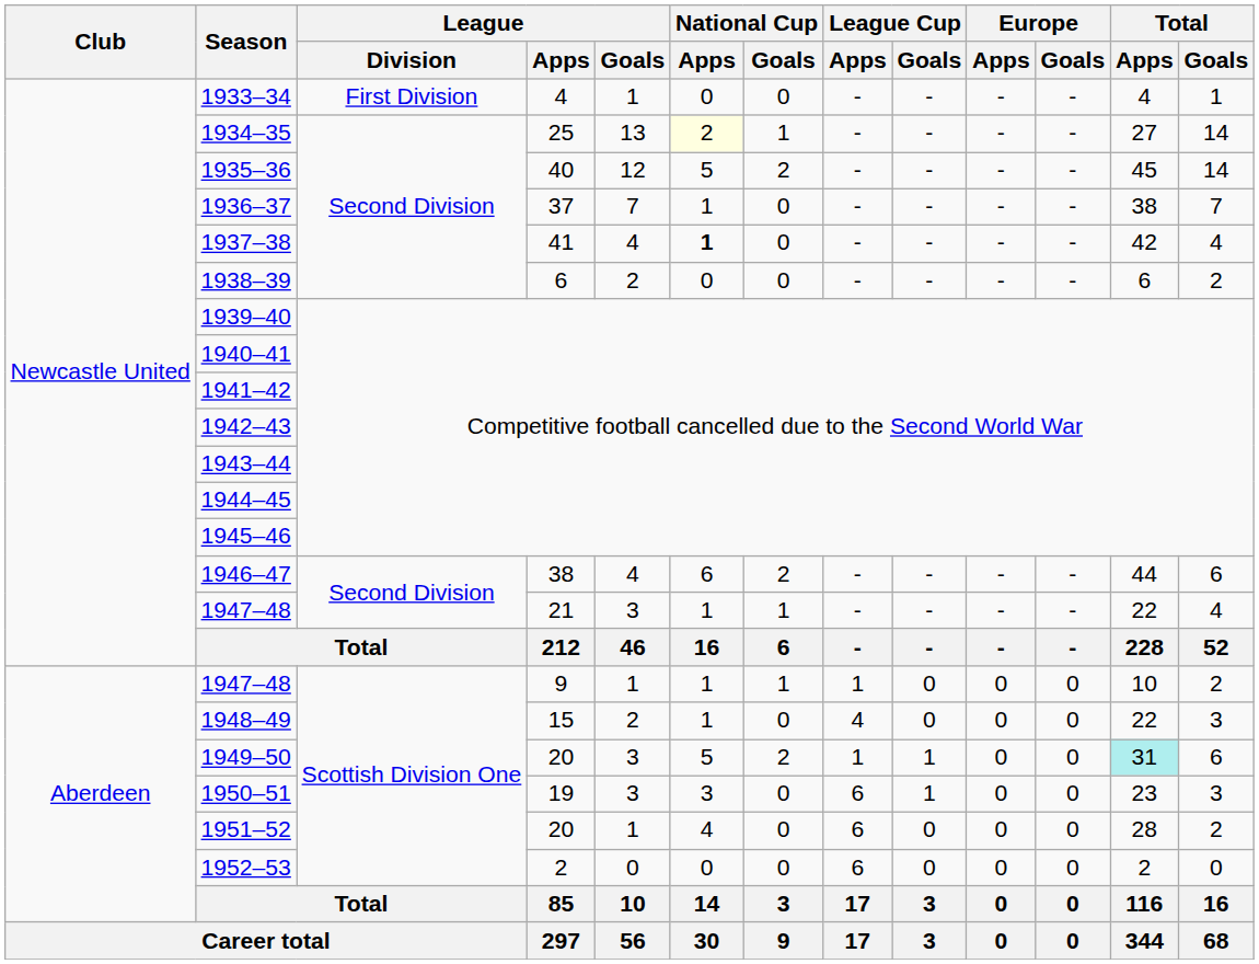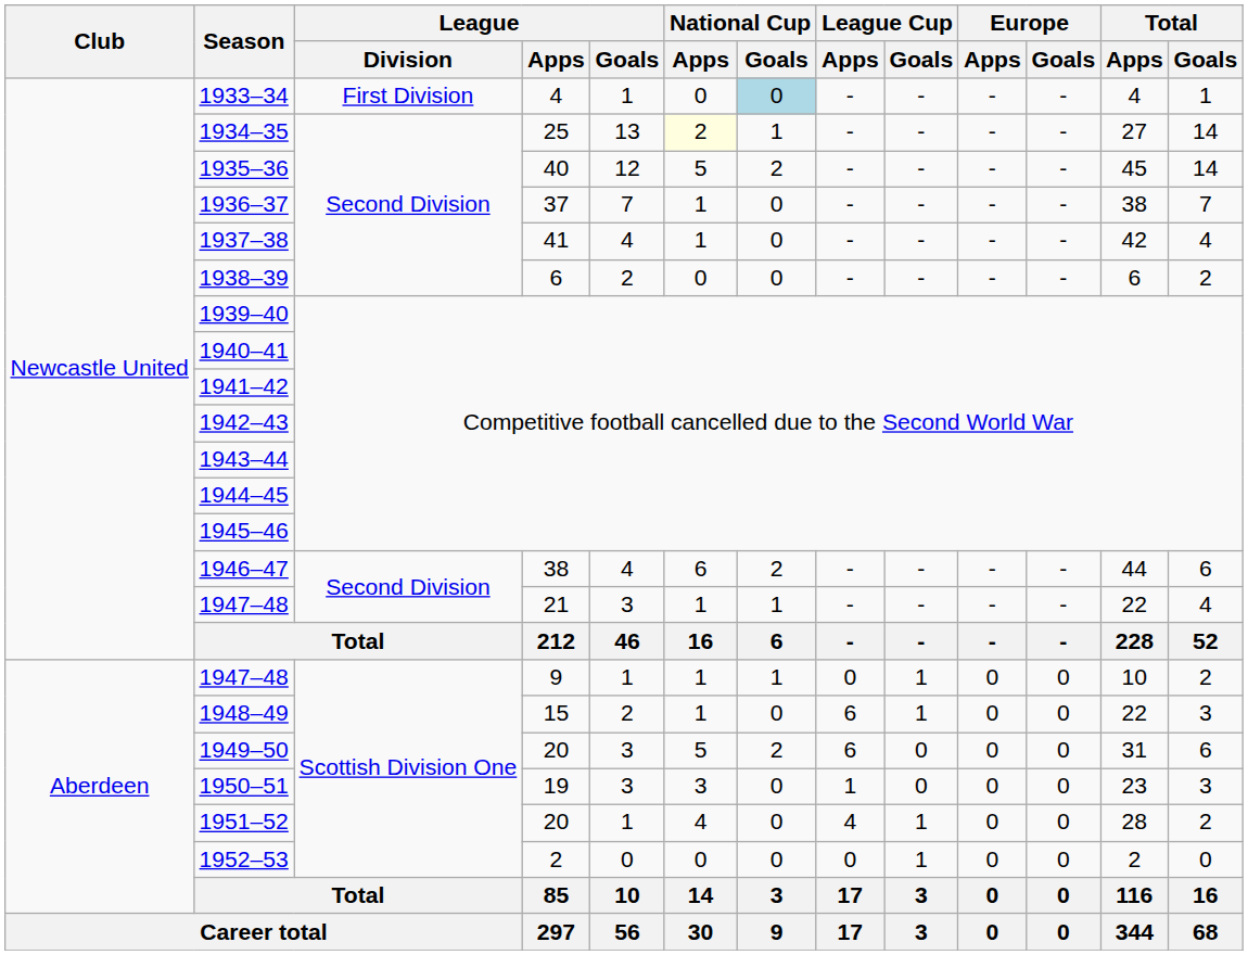1933–34 | National Cup / Goals: no background -> lightblue background
1937–38 | National Cup / Apps: bold -> normal
1947–48 / 9 | League Cup / Apps: 1 -> 0
1947–48 / 9 | League Cup / Goals: 0 -> 1
1948–49 | League Cup / Apps: 4 -> 6
1948–49 | League Cup / Goals: 0 -> 1
1949–50 | League Cup / Apps: 1 -> 6
1949–50 | League Cup / Goals: 1 -> 0
1949–50 | Total / Apps: paleturquoise background -> no background
1950–51 | League Cup / Apps: 6 -> 1
1950–51 | League Cup / Goals: 1 -> 0
1951–52 | League Cup / Apps: 6 -> 4
1951–52 | League Cup / Goals: 0 -> 1
1952–53 | League Cup / Apps: 6 -> 0
1952–53 | League Cup / Goals: 0 -> 1
